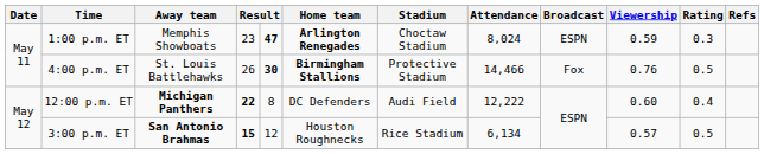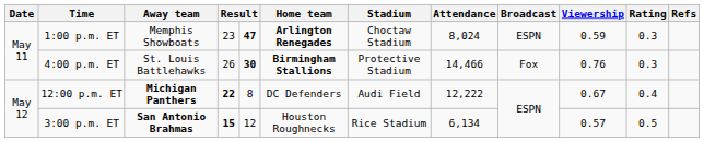4:00 p.m. ET | Rating: 0.5 -> 0.3
12:00 p.m. ET | Viewership: 0.60 -> 0.67
